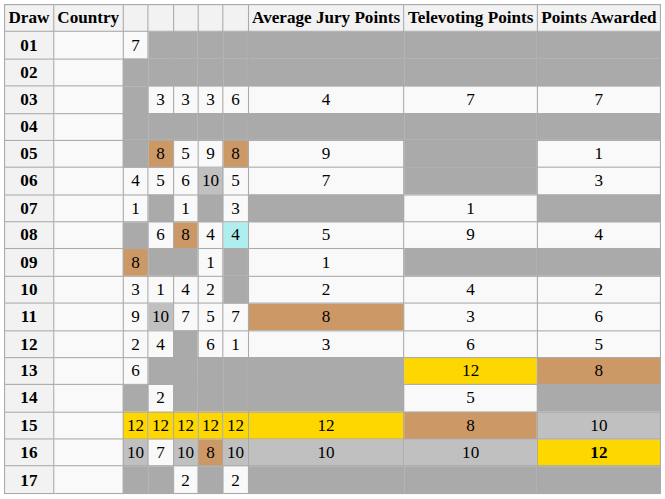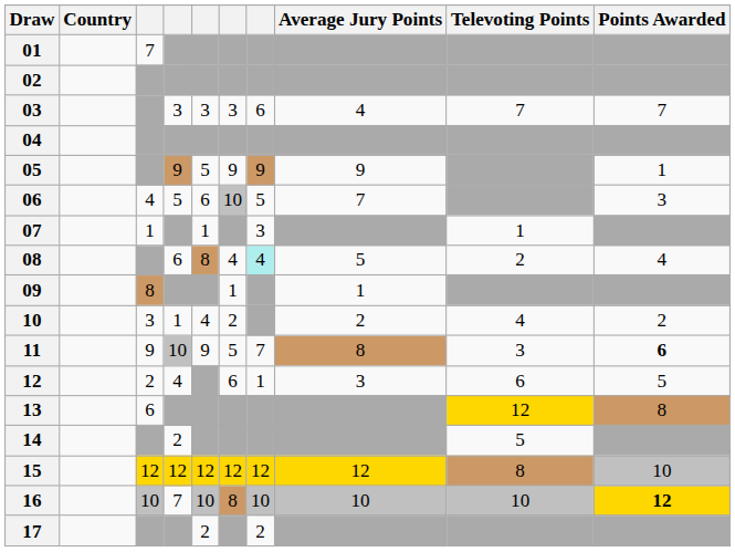05 | column 4: 8 -> 9
05 | column 7: 8 -> 9
08 | Televoting Points: 9 -> 2
11 | column 5: 7 -> 9
11 | Points Awarded: normal -> bold
